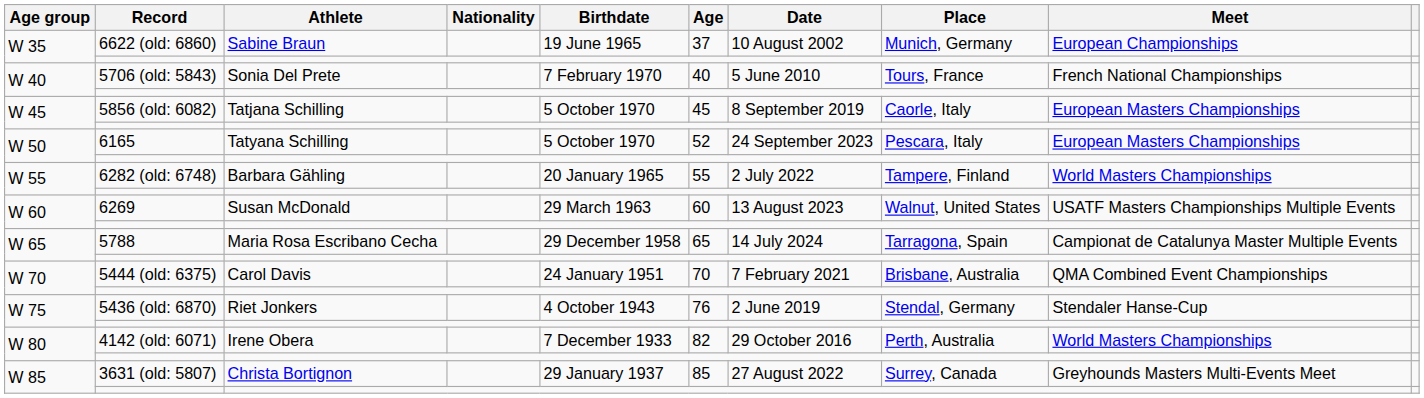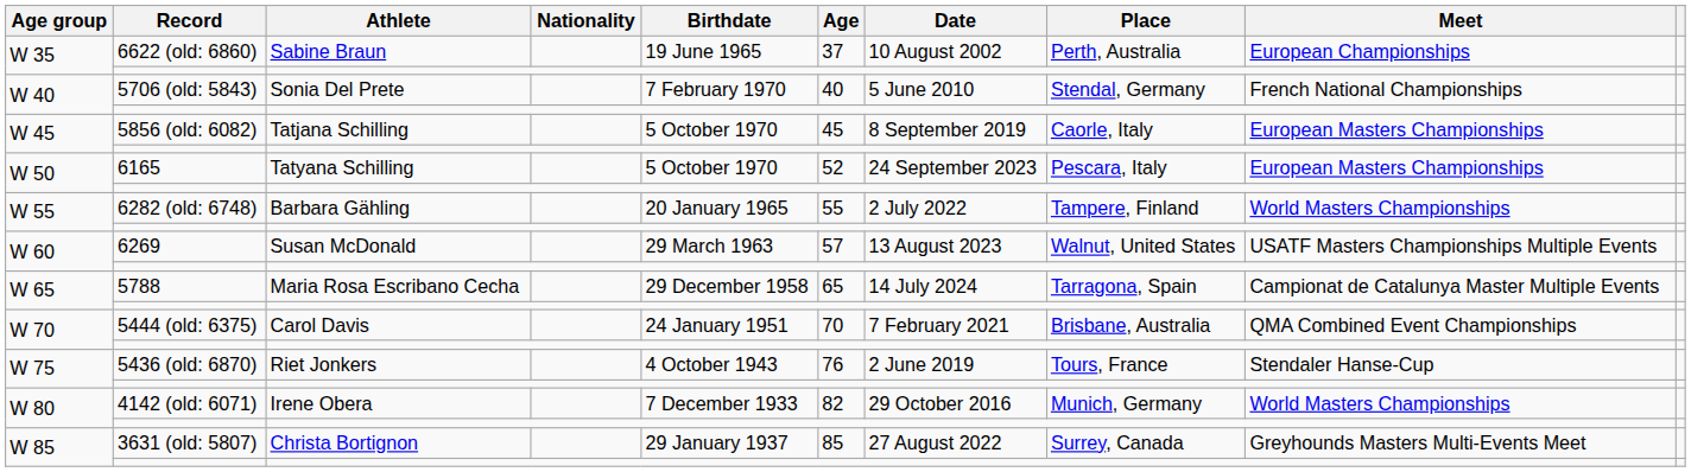6622 (old: 6860) | Place: Munich, Germany -> Perth, Australia
5706 (old: 5843) | Place: Tours, France -> Stendal, Germany
6269 | Age: 60 -> 57
5436 (old: 6870) | Place: Stendal, Germany -> Tours, France
4142 (old: 6071) | Place: Perth, Australia -> Munich, Germany
